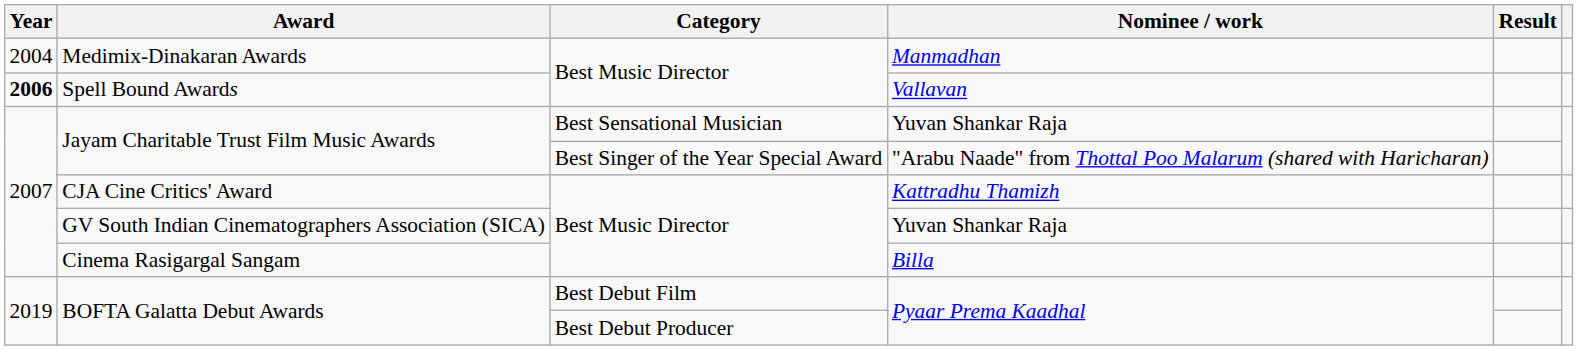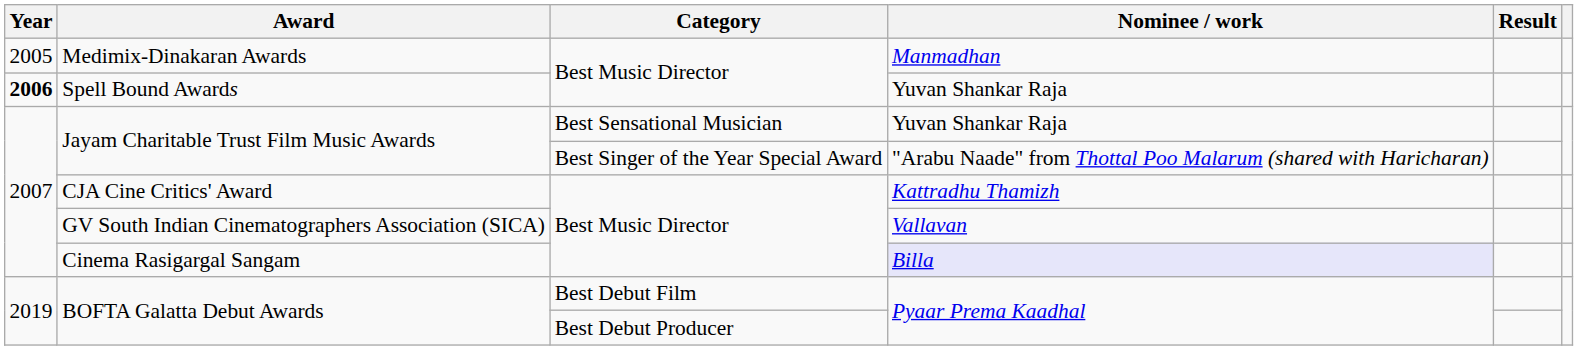Medimix-Dinakaran Awards | Year: 2004 -> 2005
Spell Bound Awards | Nominee / work: Vallavan -> Yuvan Shankar Raja
GV South Indian Cinematographers Association (SICA) | Nominee / work: Yuvan Shankar Raja -> Vallavan
Cinema Rasigargal Sangam | Nominee / work: no background -> lavender background
